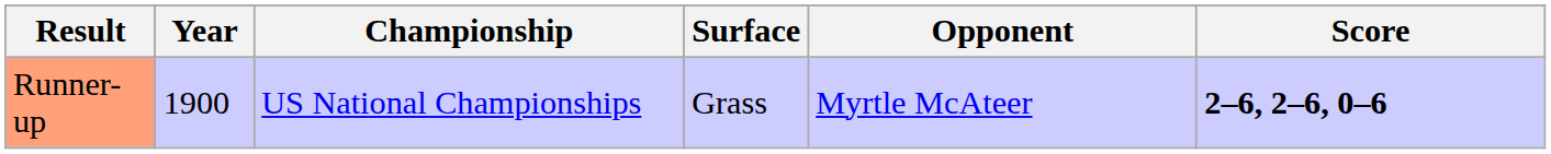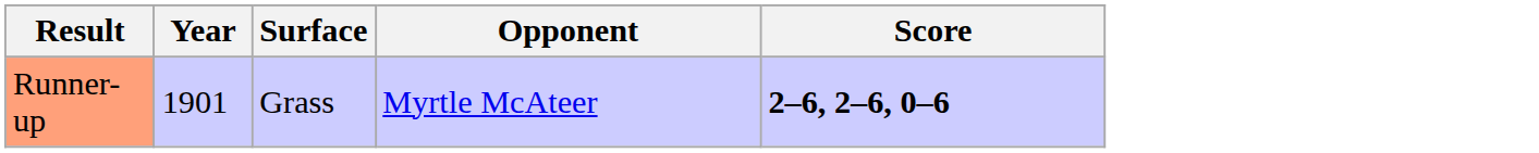- column: Championship | US National Championships
Runner-up | Year: 1900 -> 1901
